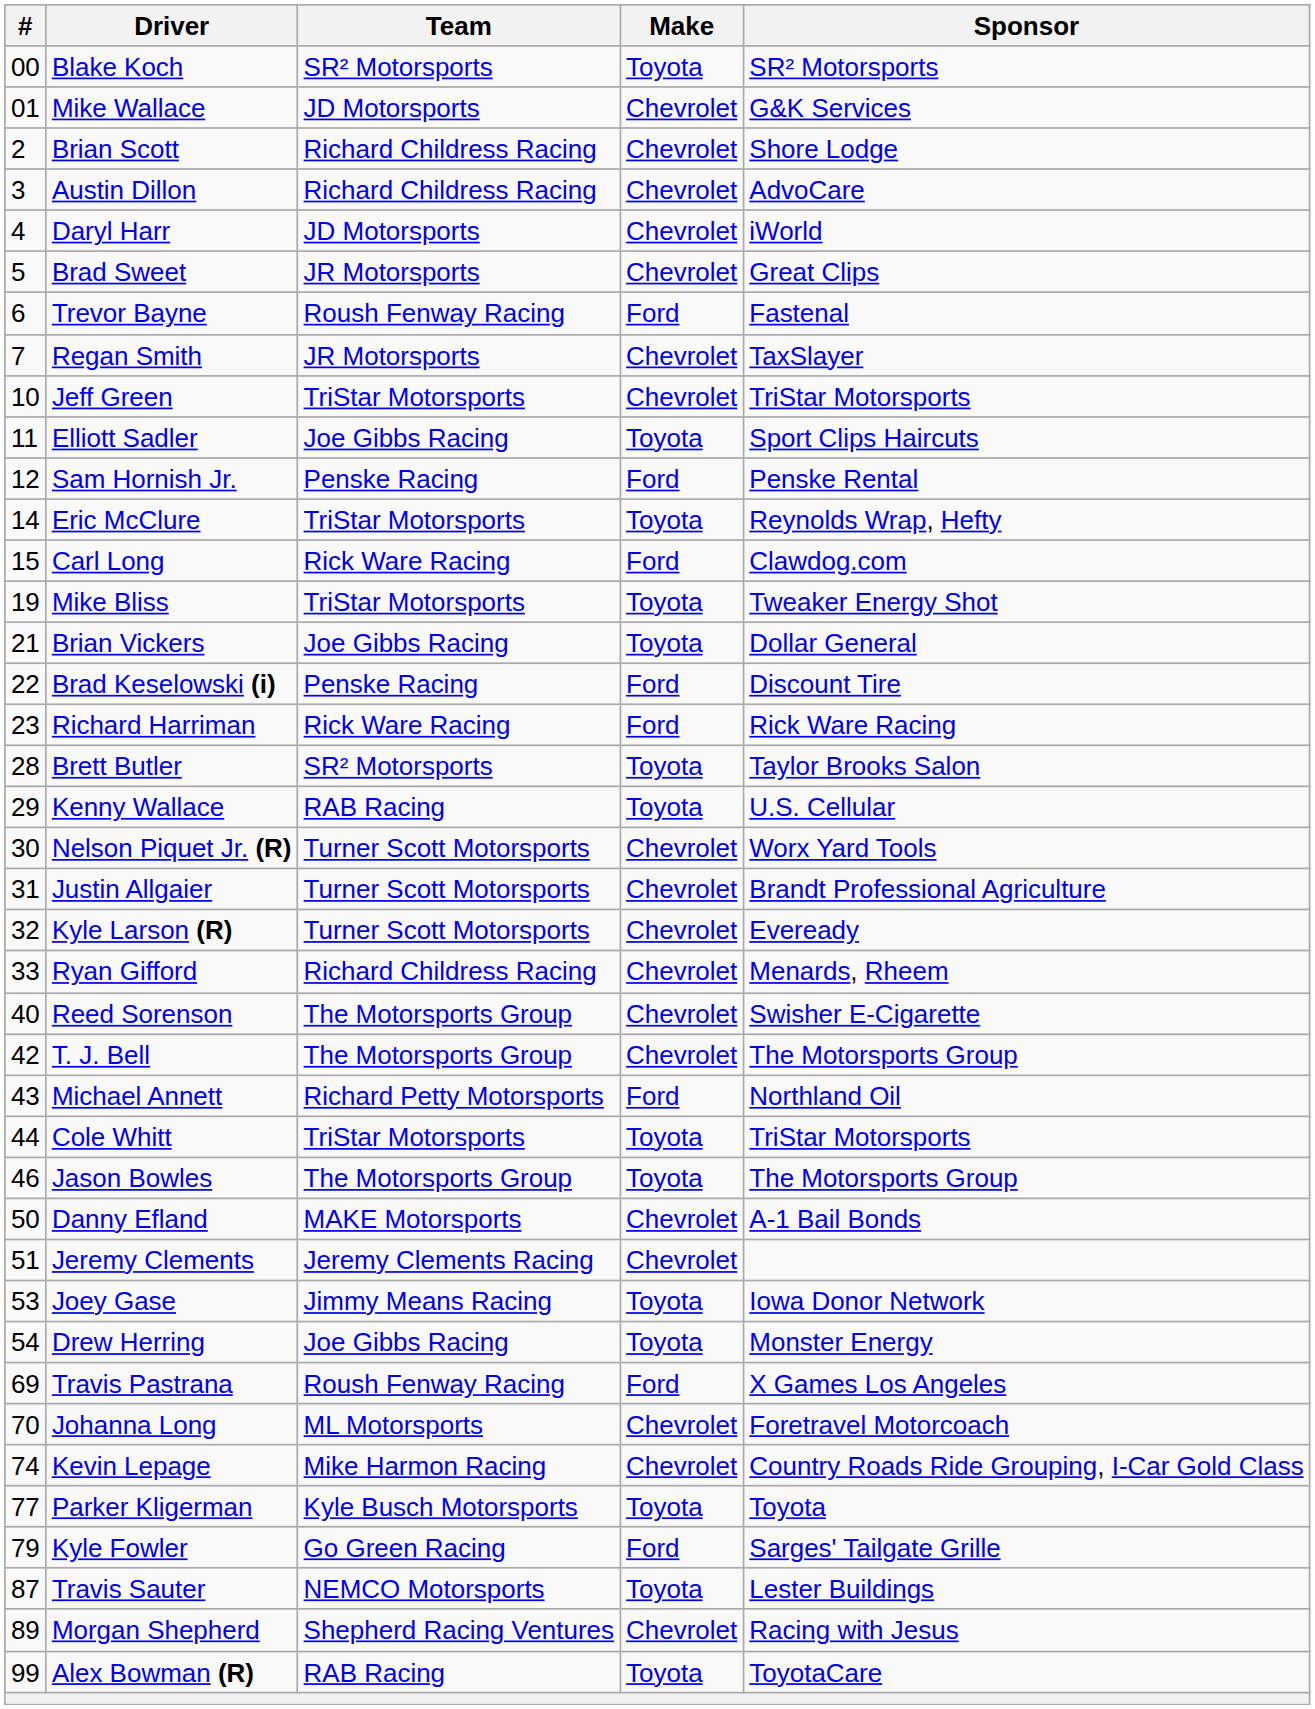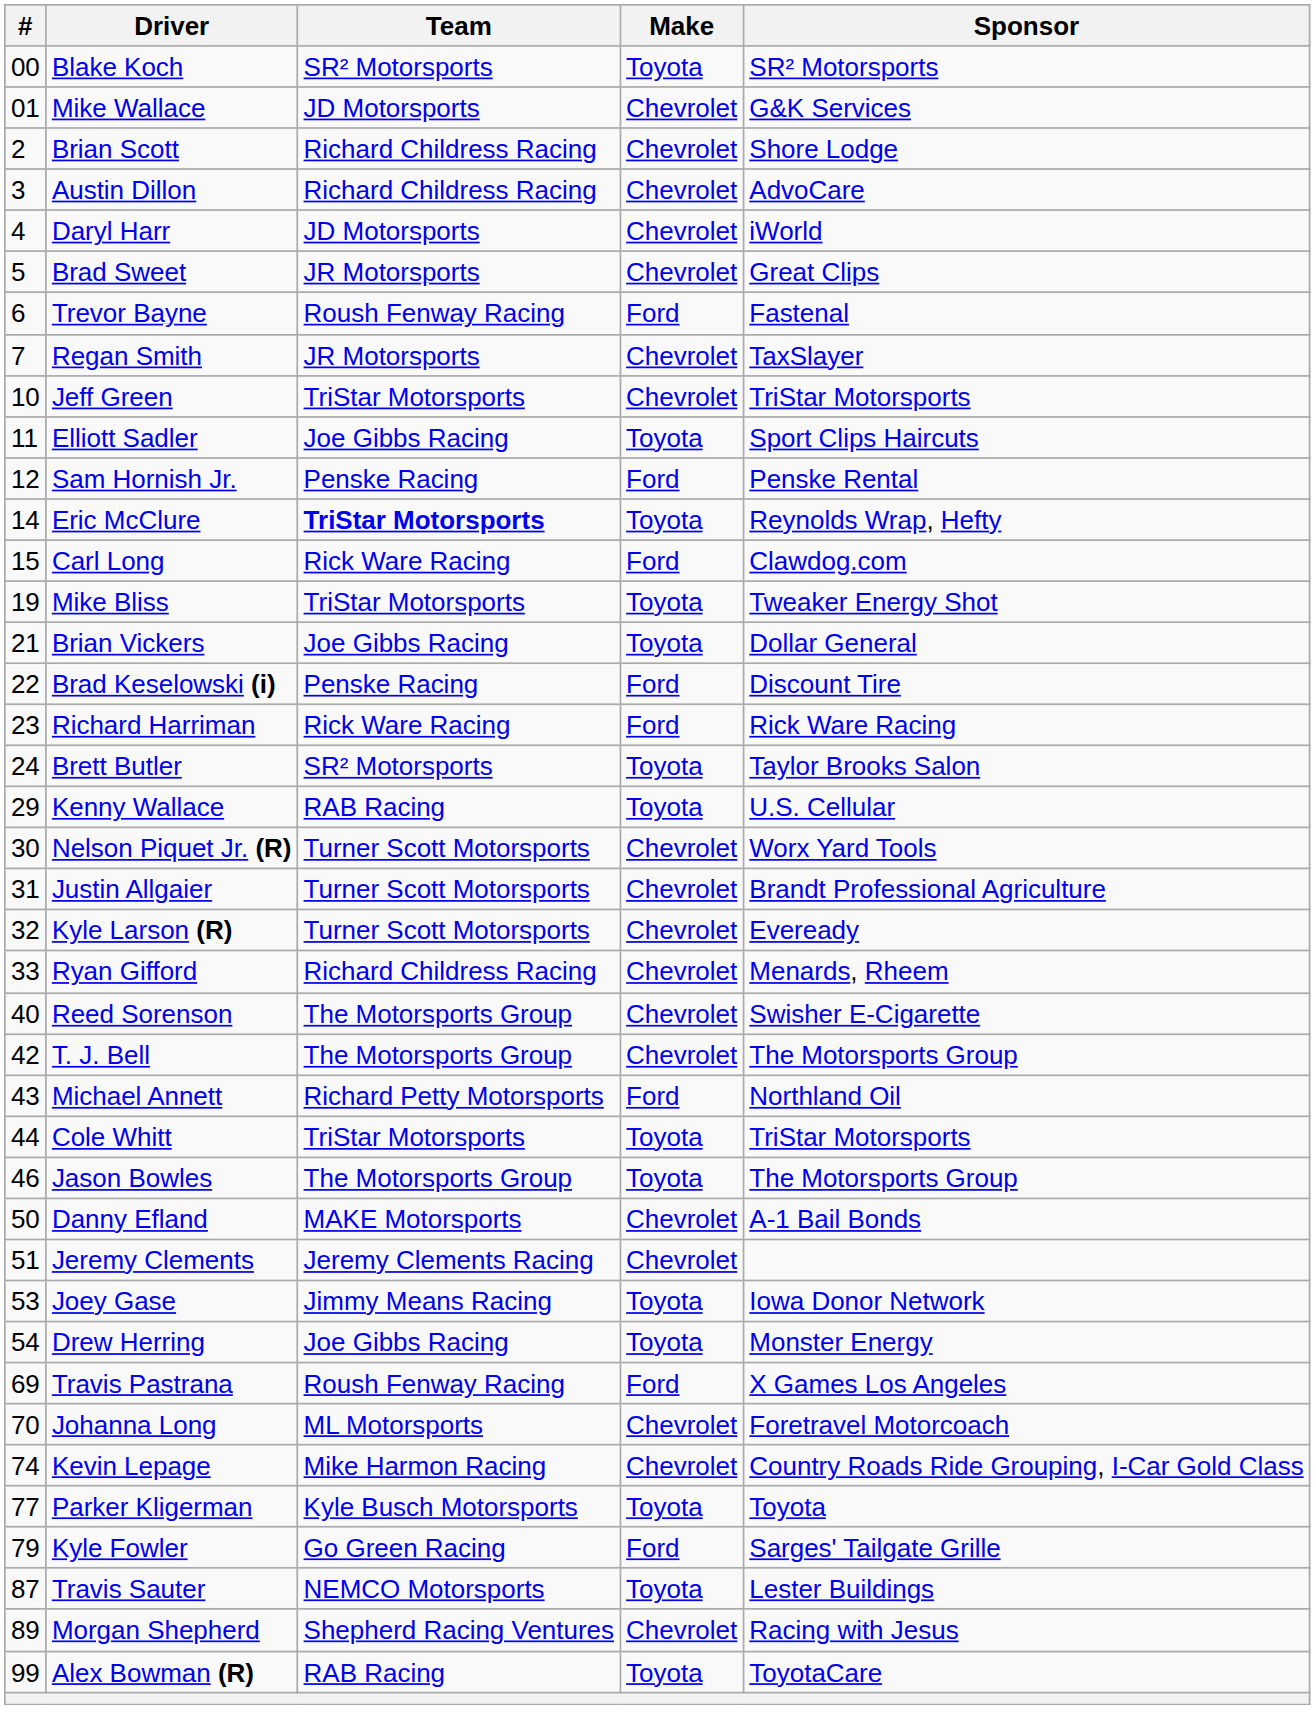Eric McClure | Team: normal -> bold
Brett Butler | #: 28 -> 24
